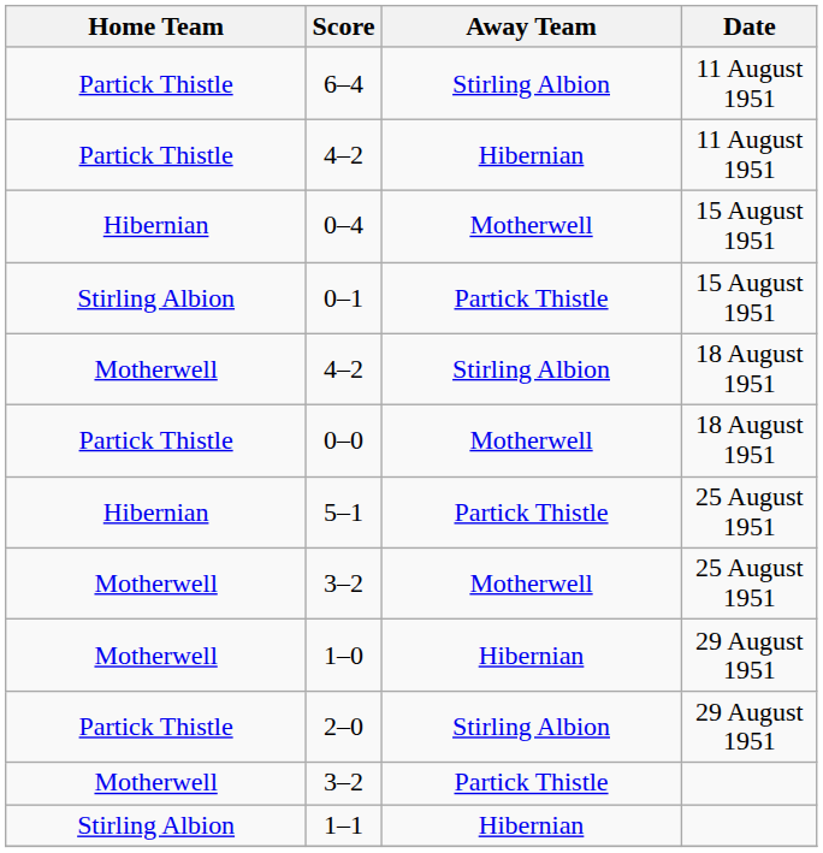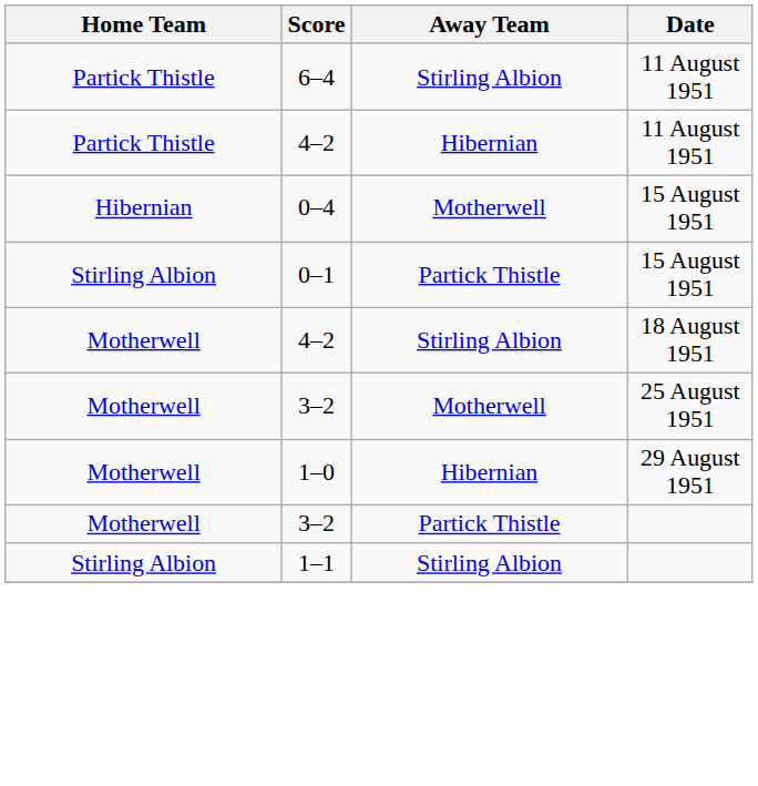- row: Partick Thistle | 0–0 | Motherwell | 18 August 1951
- row: Hibernian | 5–1 | Partick Thistle | 25 August 1951
- row: Partick Thistle | 2–0 | Stirling Albion | 29 August 1951
1–1 | Away Team: Hibernian -> Stirling Albion
